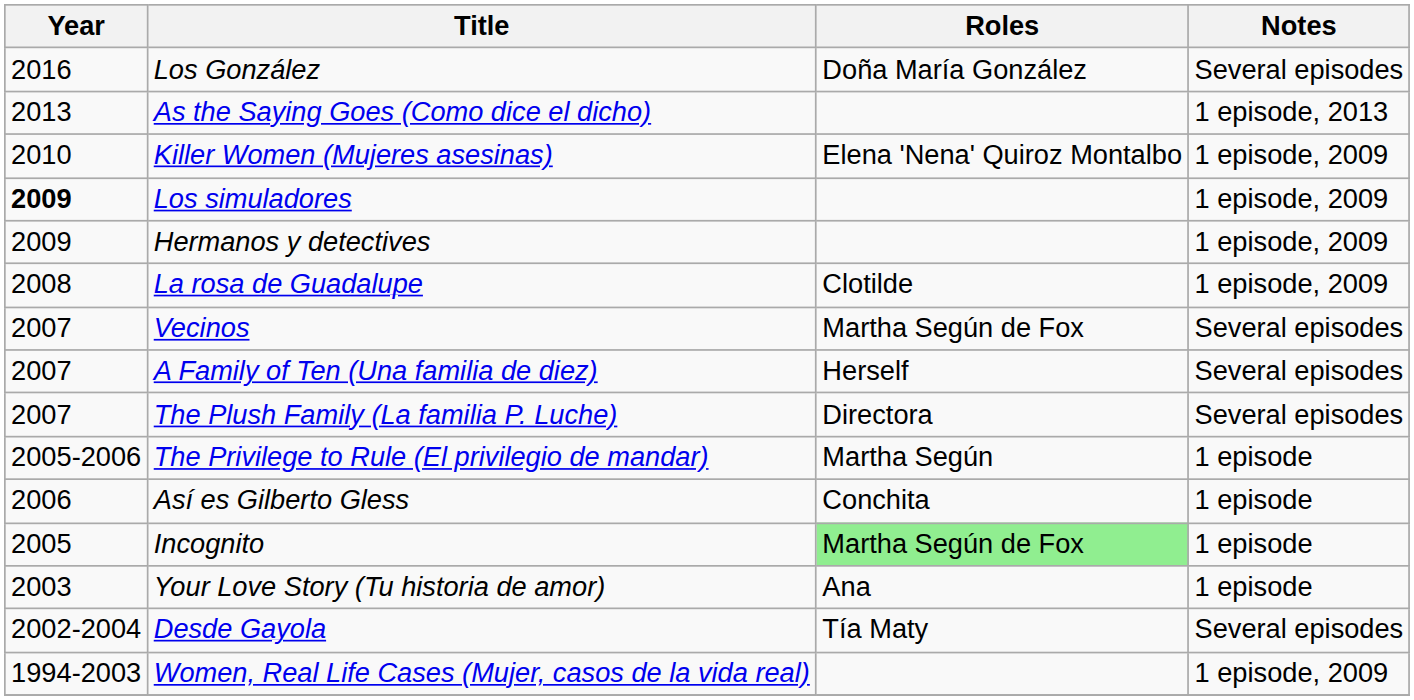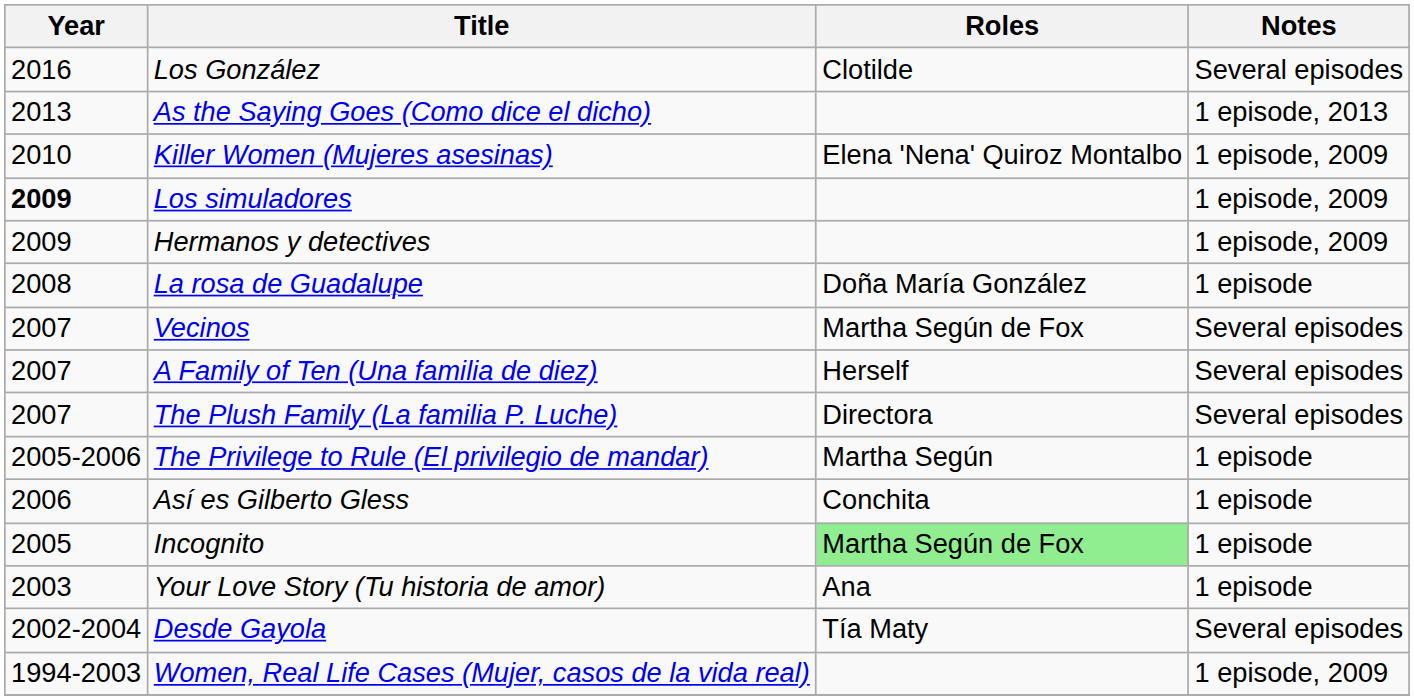Los González | Roles: Doña María González -> Clotilde
La rosa de Guadalupe | Roles: Clotilde -> Doña María González
La rosa de Guadalupe | Notes: 1 episode, 2009 -> 1 episode
